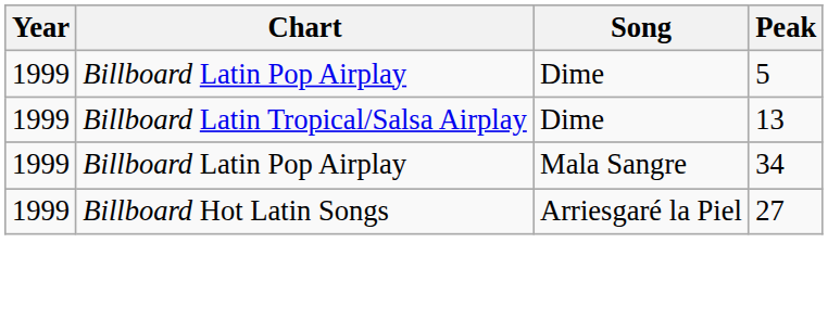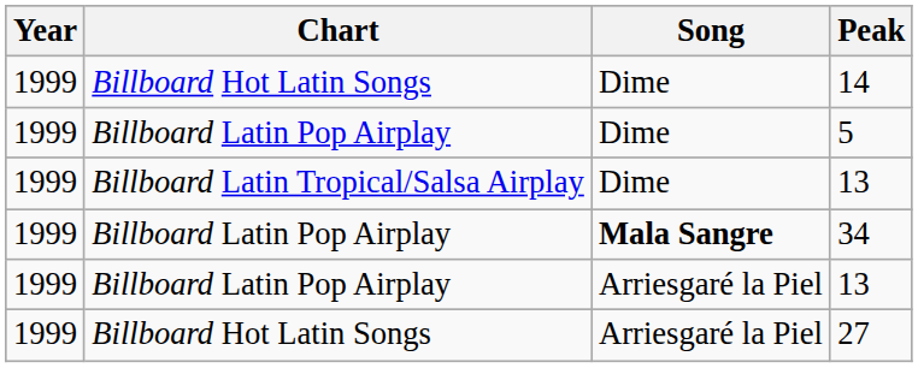+ row: 1999 | Billboard Hot Latin Songs | Dime | 14
34 | Song: normal -> bold
+ row: 1999 | Billboard Latin Pop Airplay | Arriesgaré la Piel | 13
